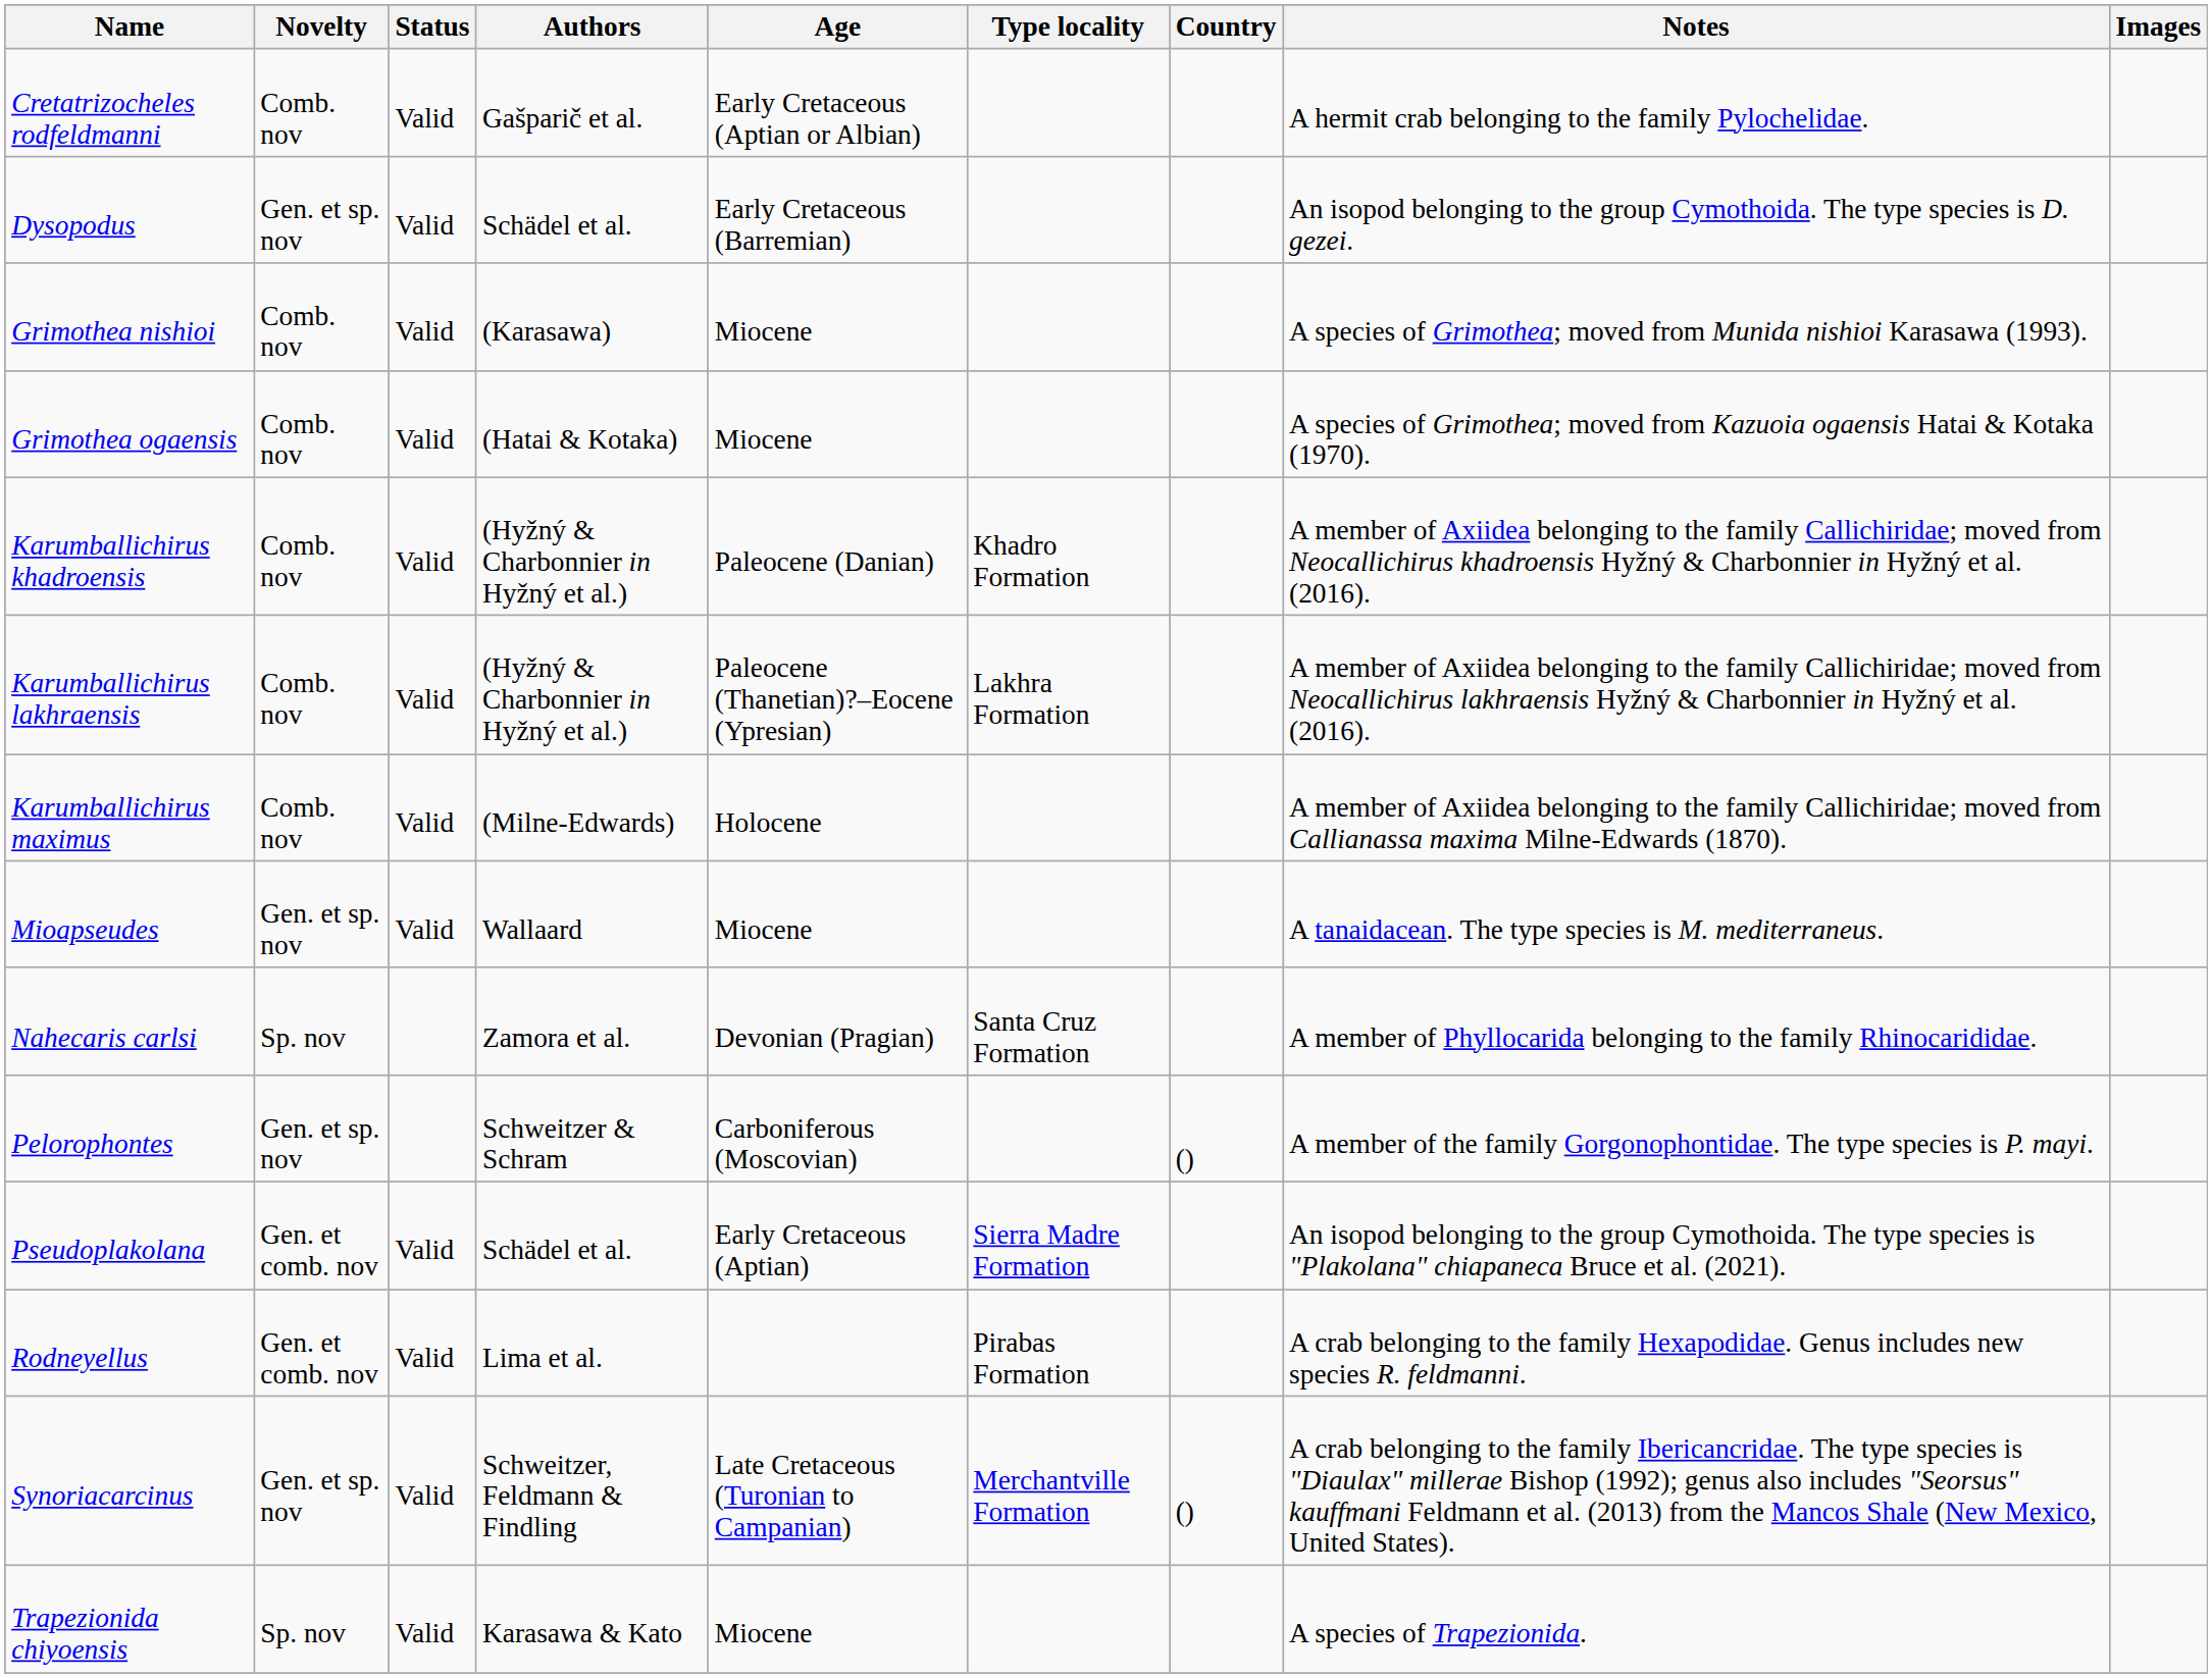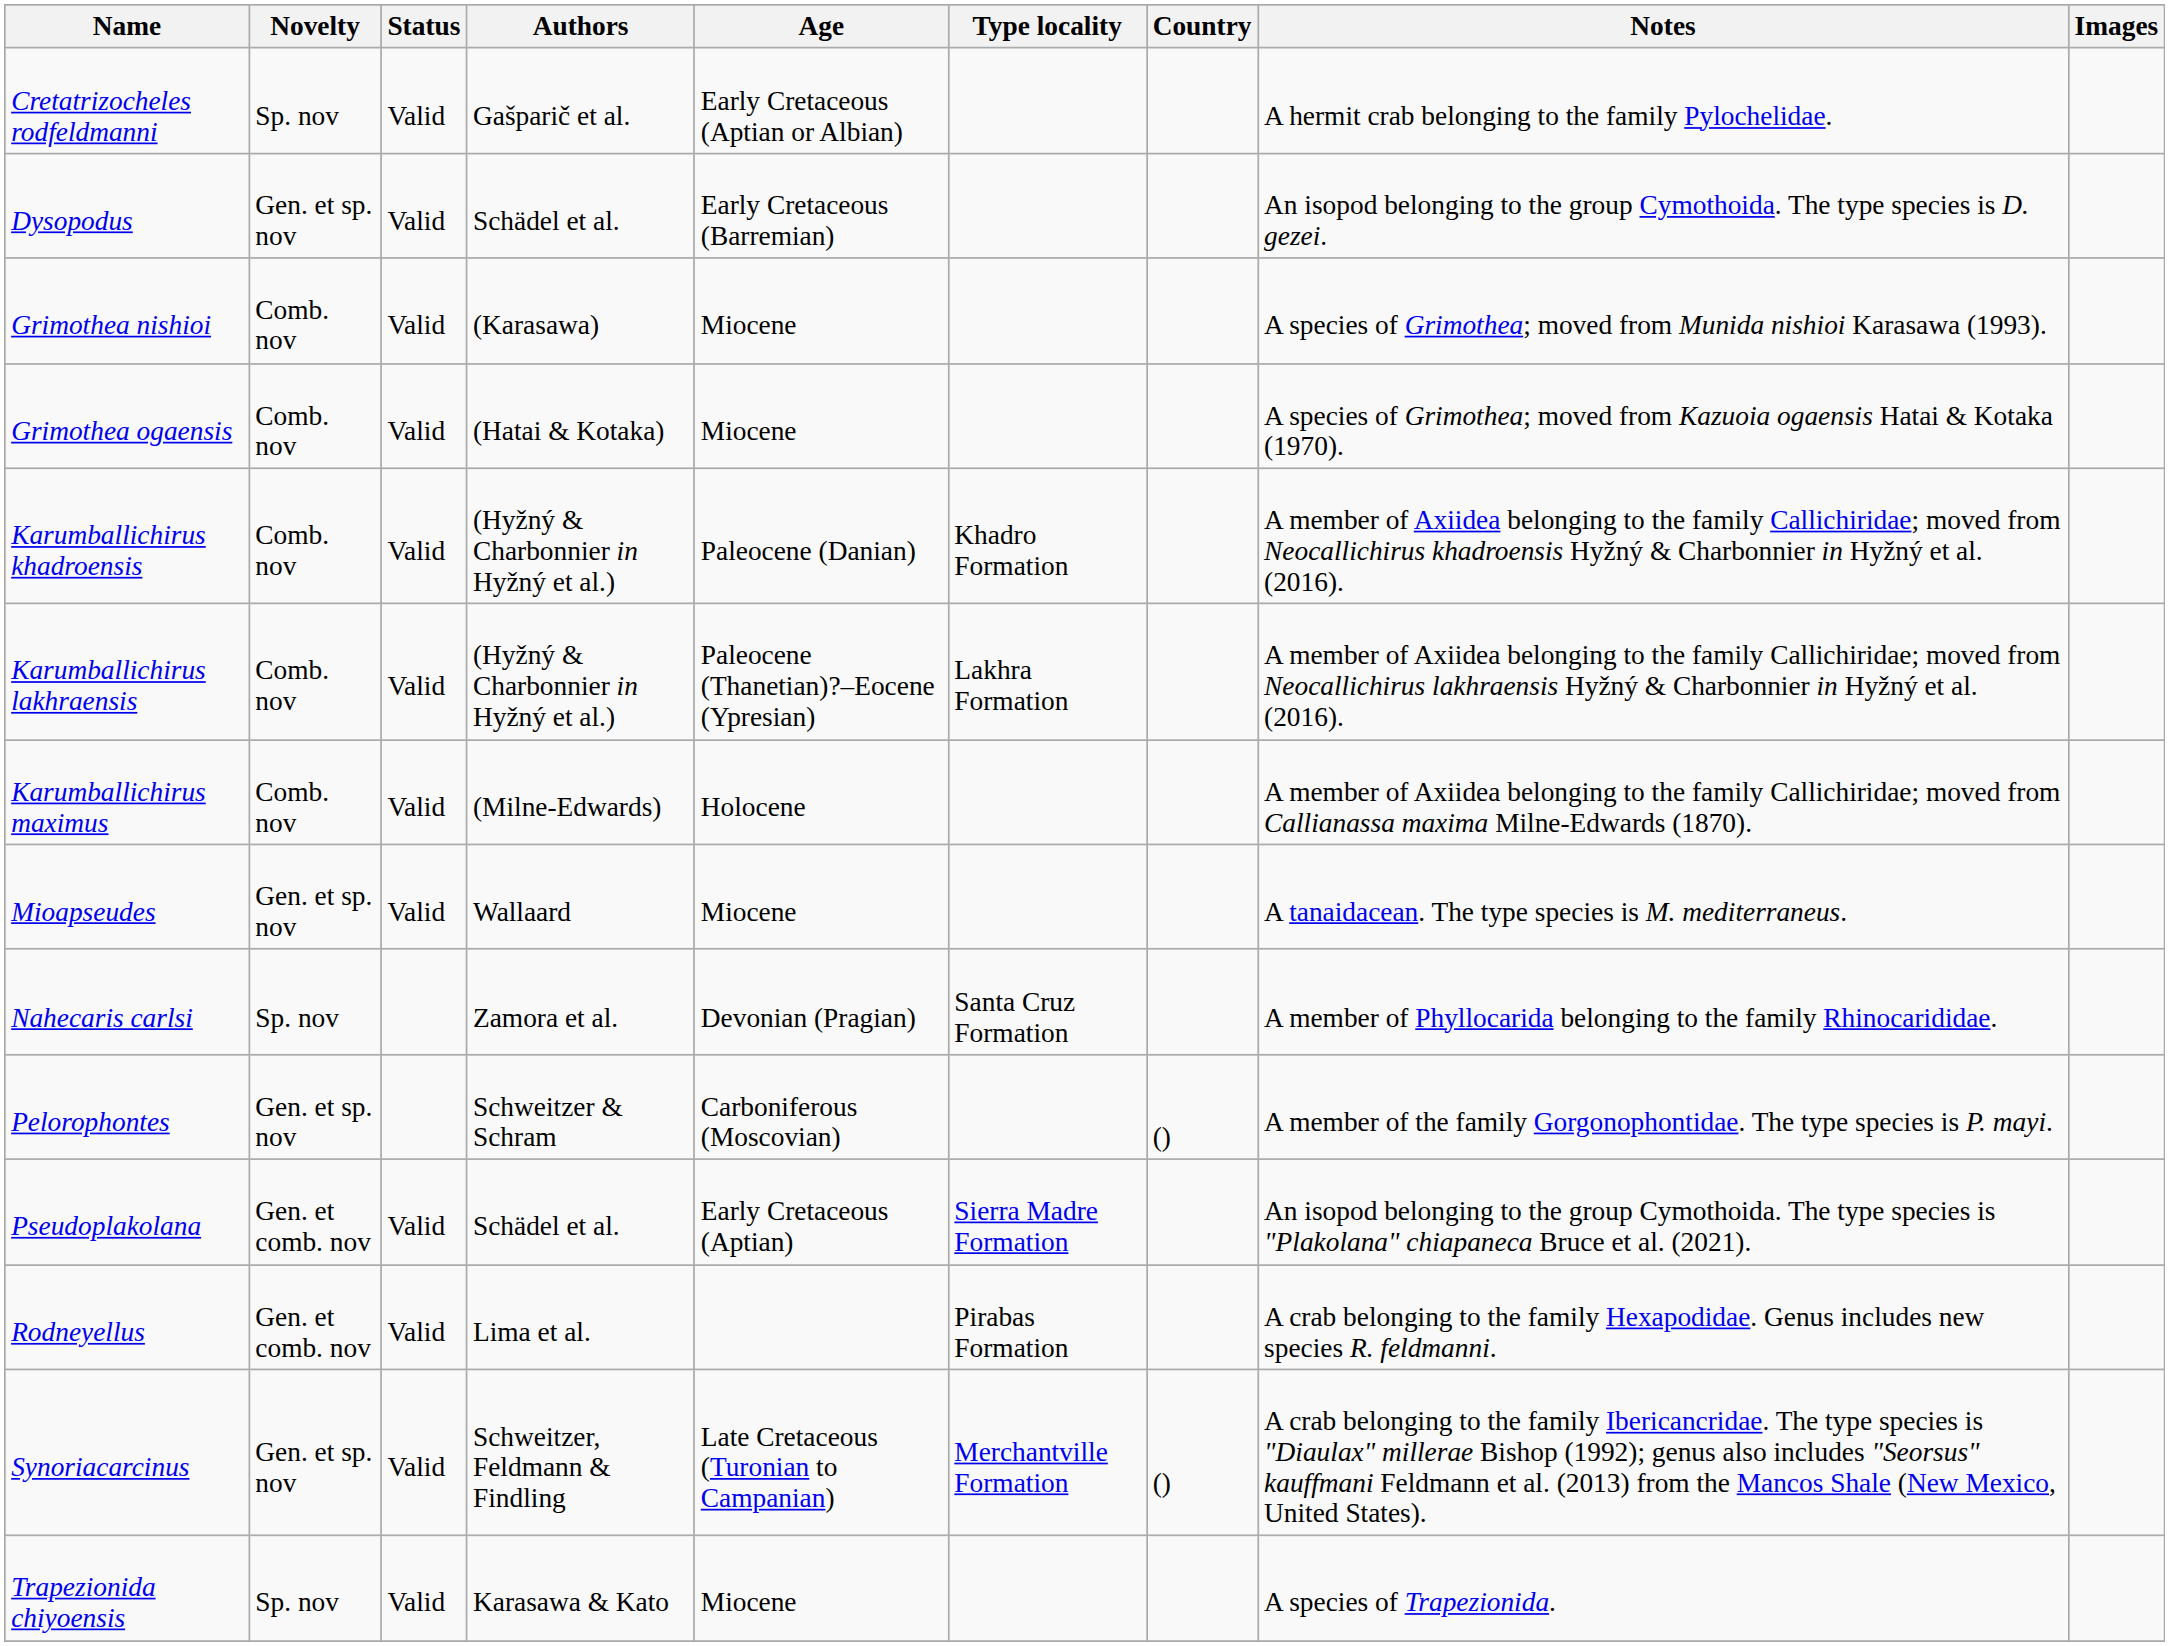Cretatrizocheles rodfeldmanni | Novelty: Comb. nov -> Sp. nov
